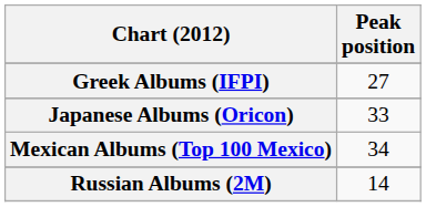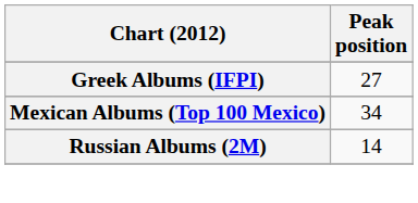- row: Japanese Albums (Oricon) | 33
